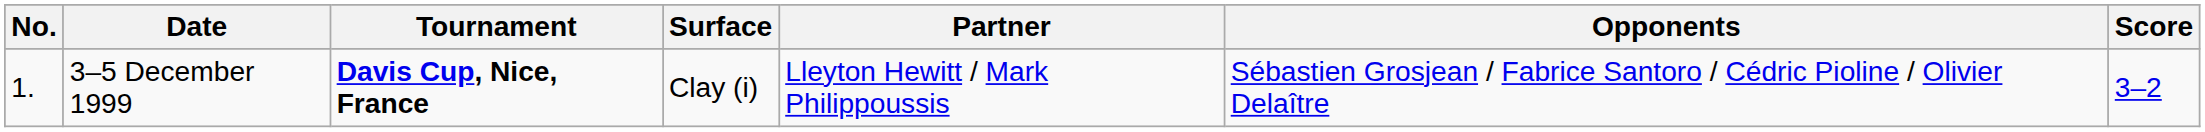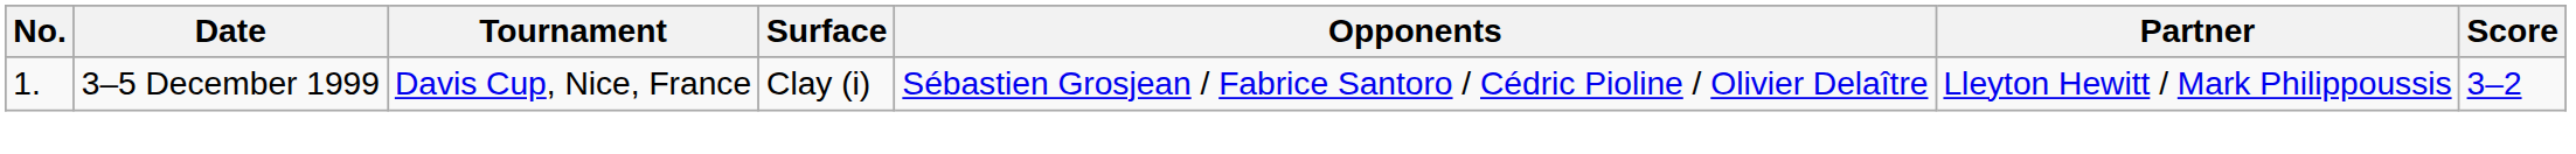columns swapped: Partner <-> Opponents
3–5 December 1999 | Tournament: bold -> normal
